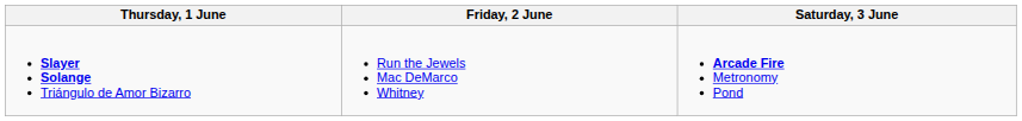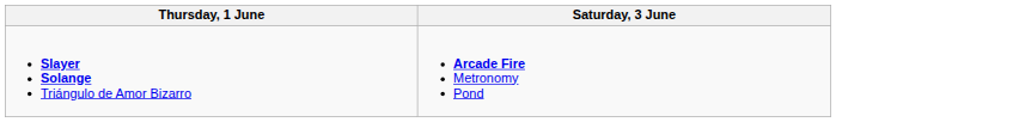- column: Friday, 2 June | Run the Jewels Mac DeMarco Whitney
